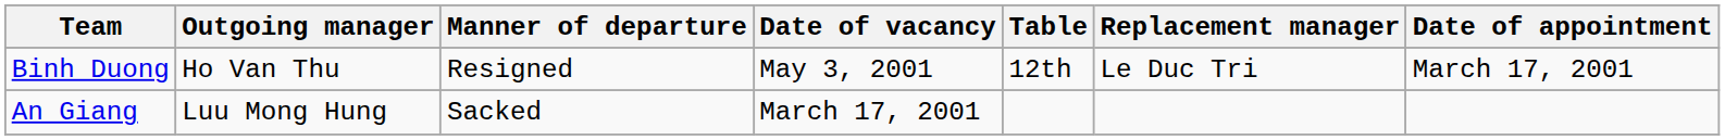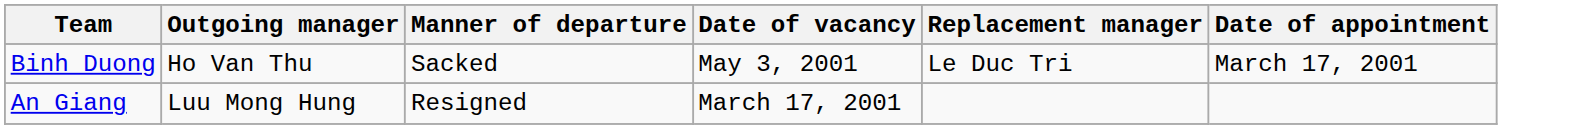- column: Table | 12th
Binh Duong | Manner of departure: Resigned -> Sacked
An Giang | Manner of departure: Sacked -> Resigned
